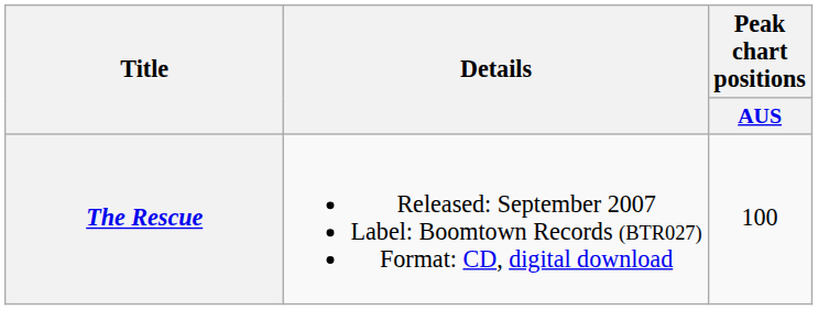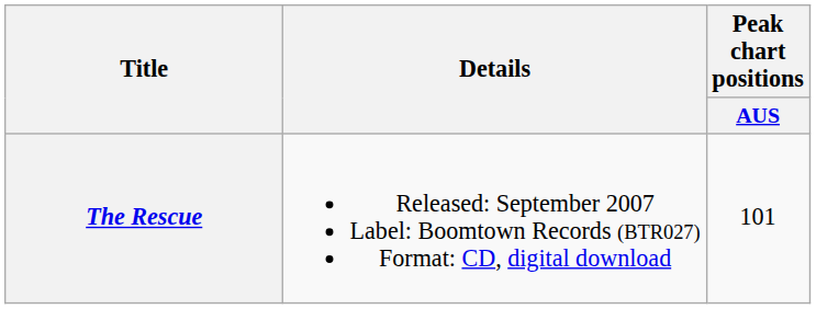The Rescue | Peak chart positions / AUS: 100 -> 101
